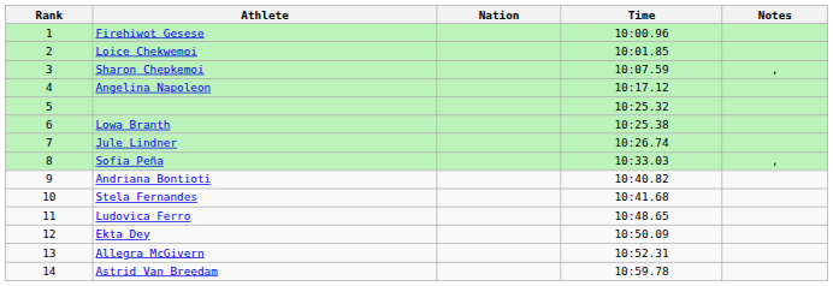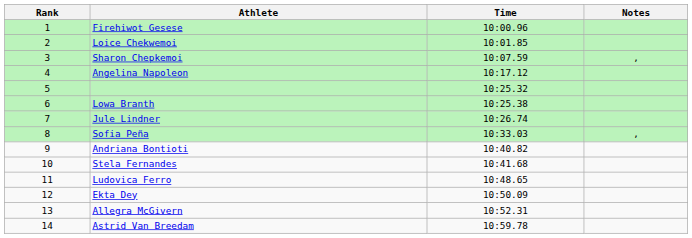- column: Nation
